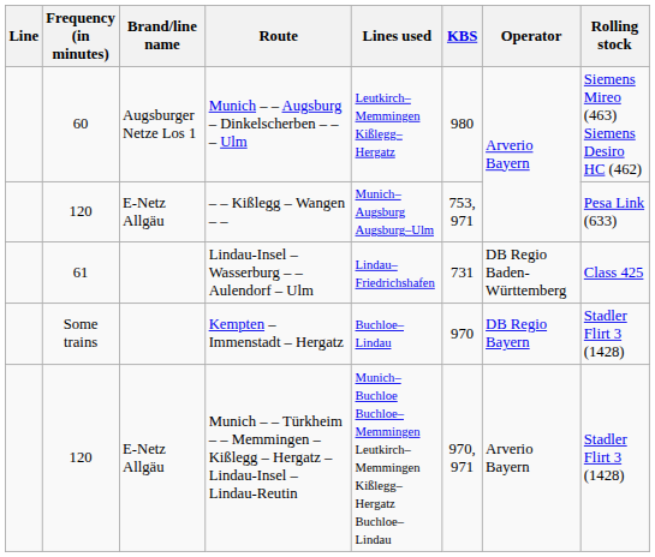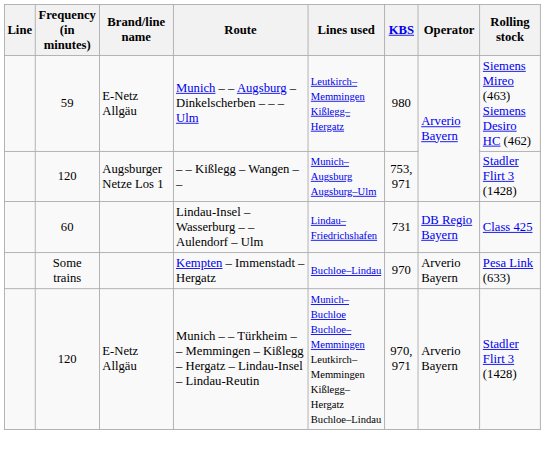Munich – – Augsburg – Dinkelscherben – – – Ulm | Frequency (in minutes): 60 -> 59
Munich – – Augsburg – Dinkelscherben – – – Ulm | Brand/line name: Augsburger Netze Los 1 -> E-Netz Allgäu
– – Kißlegg – Wangen – – | Brand/line name: E-Netz Allgäu -> Augsburger Netze Los 1
– – Kißlegg – Wangen – – | Rolling stock: Pesa Link (633) -> Stadler Flirt 3 (1428)
Lindau-Insel – Wasserburg – – Aulendorf – Ulm | Frequency (in minutes): 61 -> 60
Lindau-Insel – Wasserburg – – Aulendorf – Ulm | Operator: DB Regio Baden-Württemberg -> DB Regio Bayern
Kempten – Immenstadt – Hergatz | Operator: DB Regio Bayern -> Arverio Bayern
Kempten – Immenstadt – Hergatz | Rolling stock: Stadler Flirt 3 (1428) -> Pesa Link (633)
